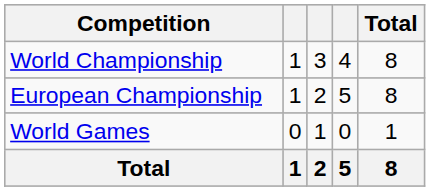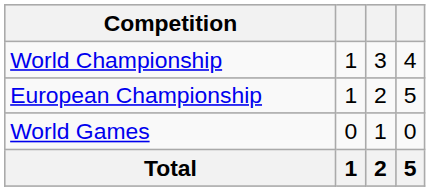- column: Total | 8 | 8 | 1 | 8
